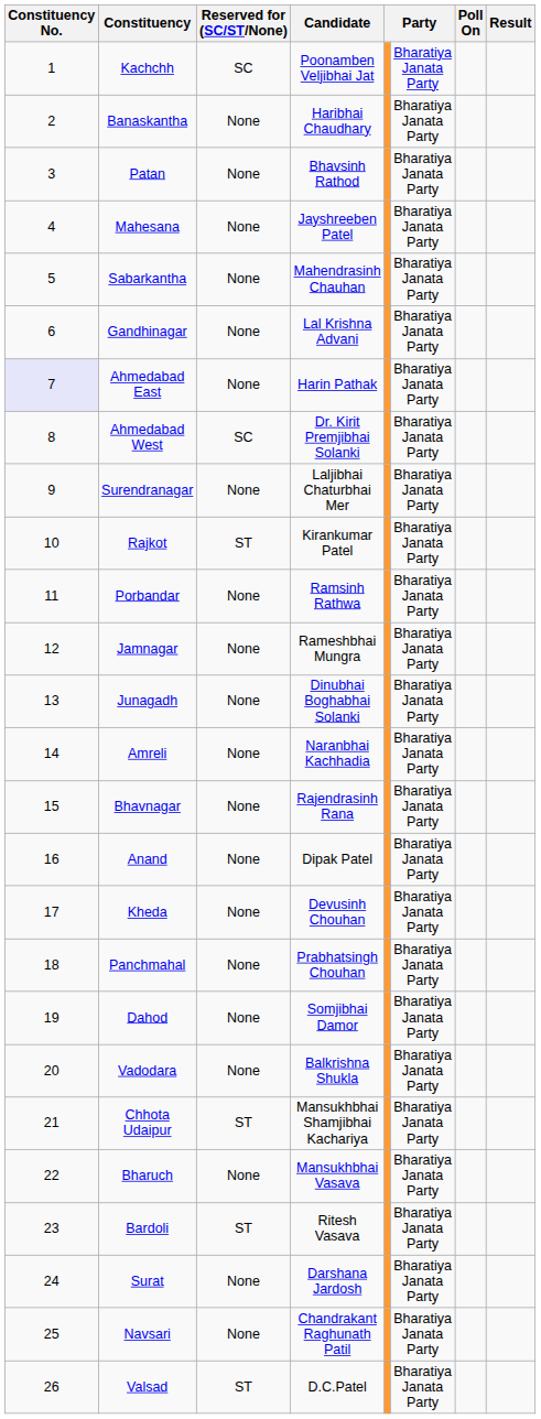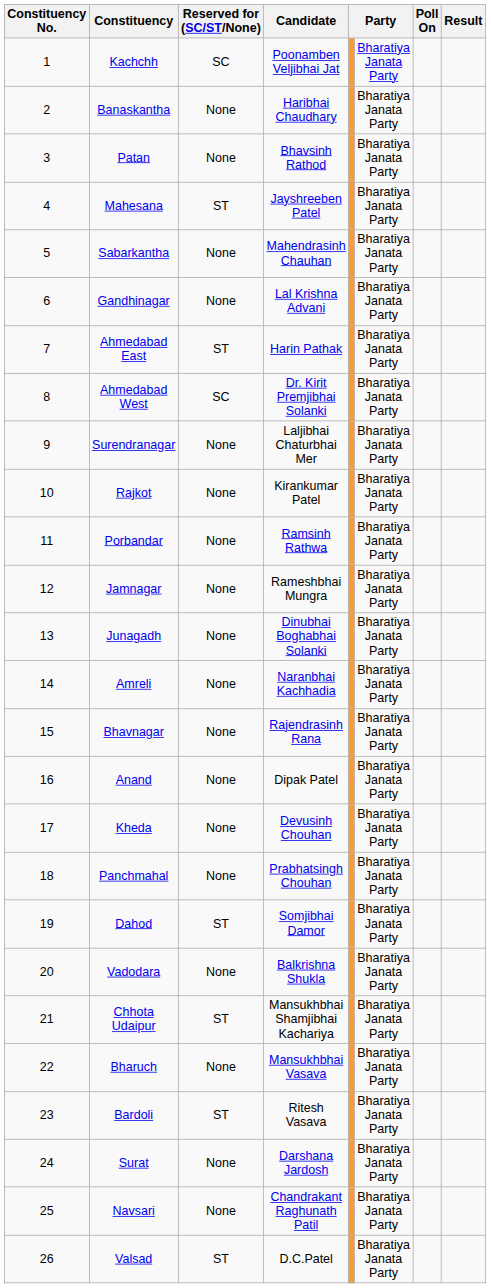Mahesana | Reserved for (SC/ST/None): None -> ST
Ahmedabad East | Constituency No.: lavender background -> no background
Ahmedabad East | Reserved for (SC/ST/None): None -> ST
Rajkot | Reserved for (SC/ST/None): ST -> None
Dahod | Reserved for (SC/ST/None): None -> ST
